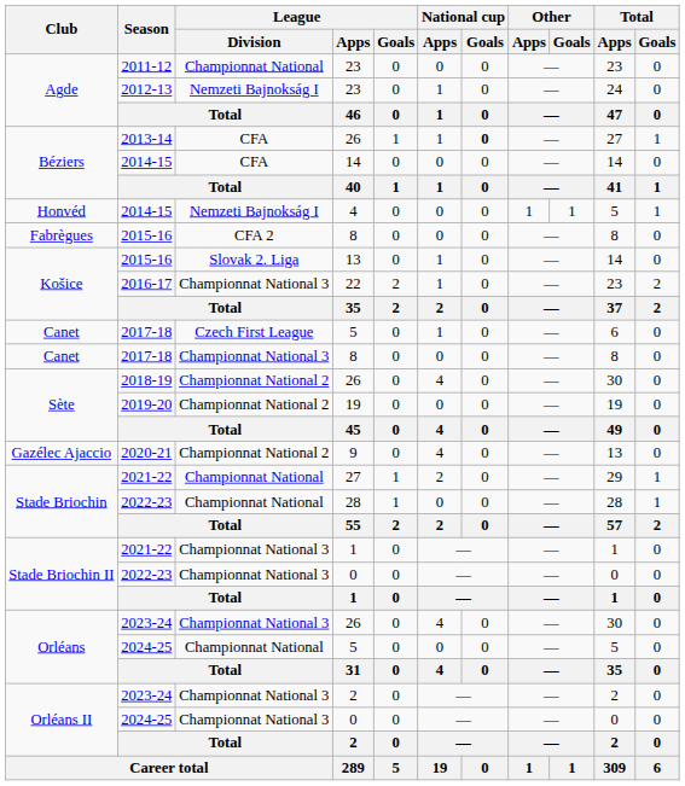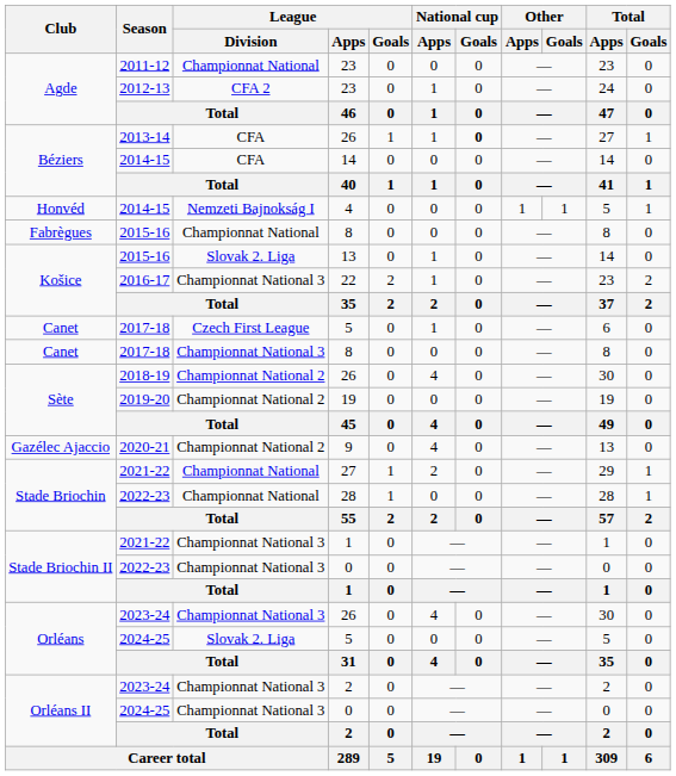2012-13 / 23 | League / Division: Nemzeti Bajnokság I -> CFA 2
2015-16 / 8 | League / Division: CFA 2 -> Championnat National
2024-25 / 5 | League / Division: Championnat National -> Slovak 2. Liga
